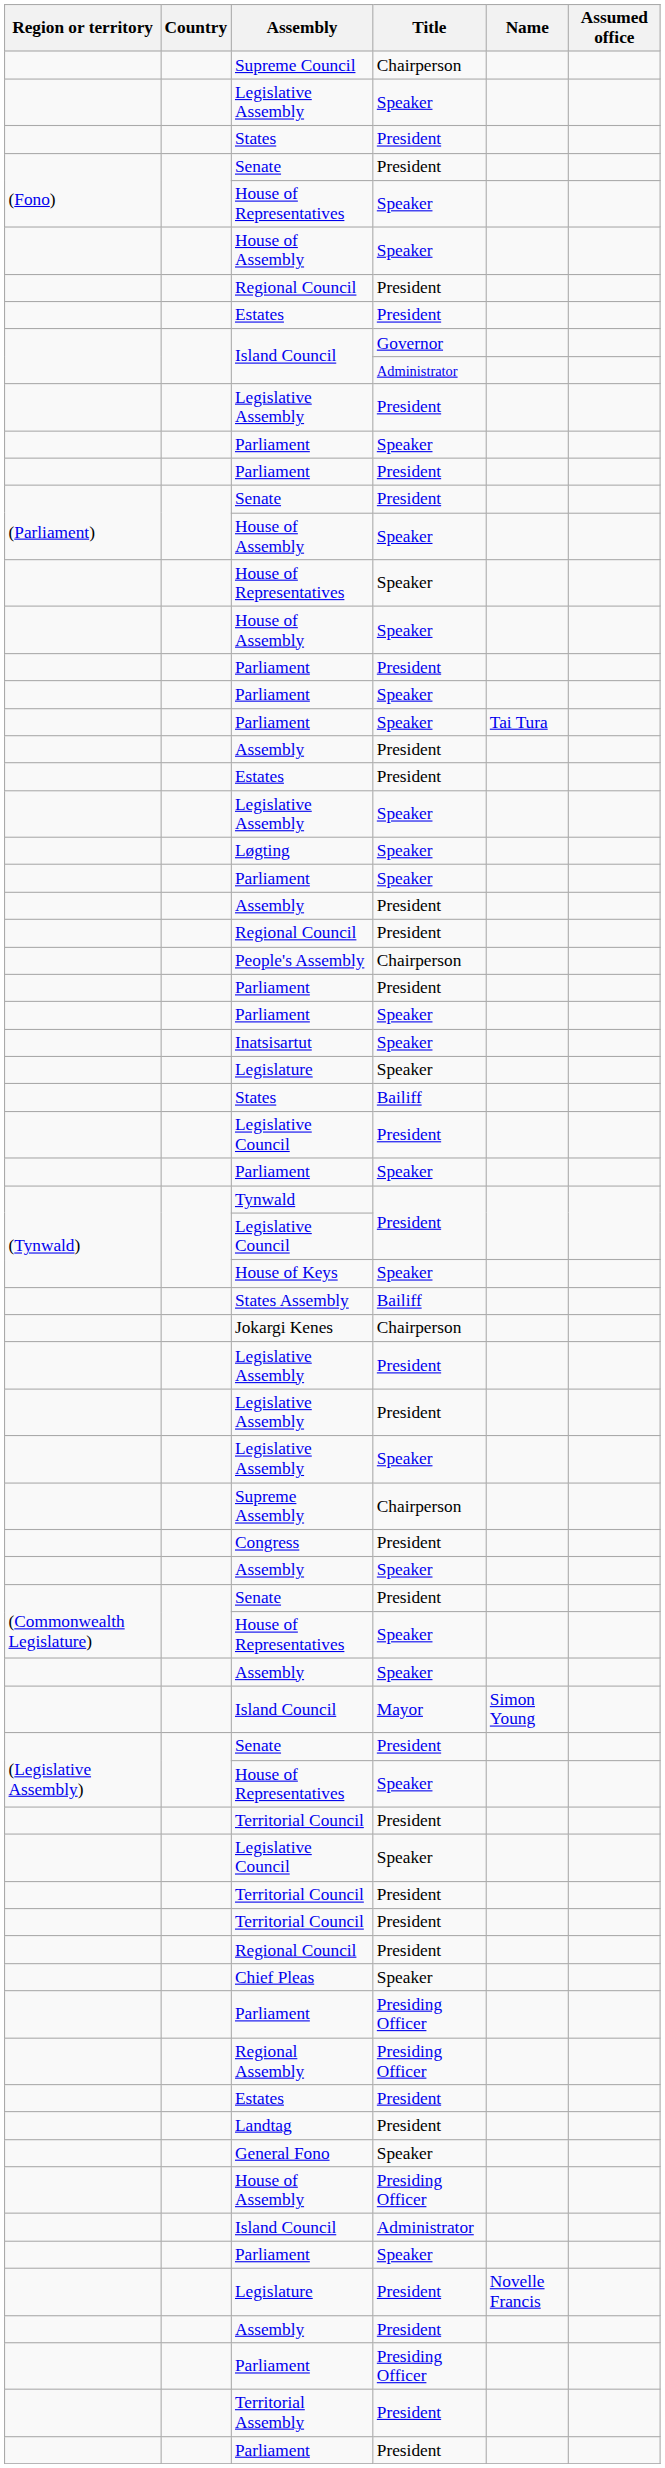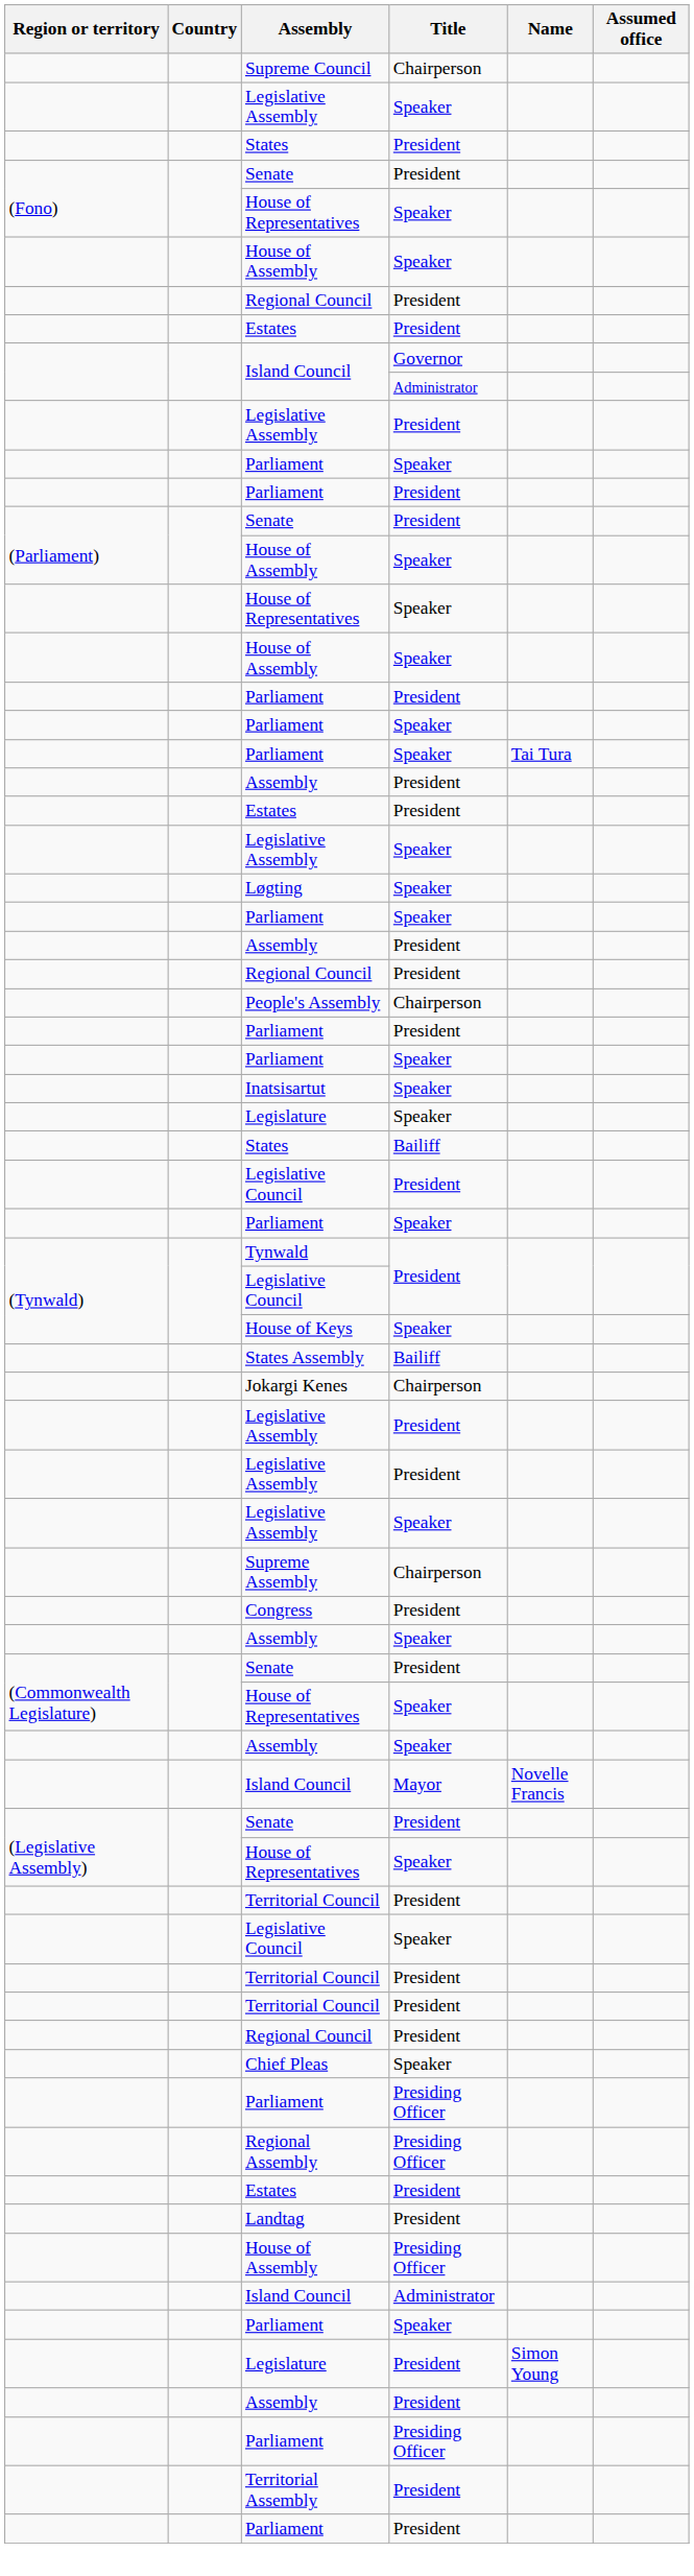Island Council / Mayor | Name: Simon Young -> Novelle Francis
- row: General Fono | Speaker
Legislature / President | Name: Novelle Francis -> Simon Young
